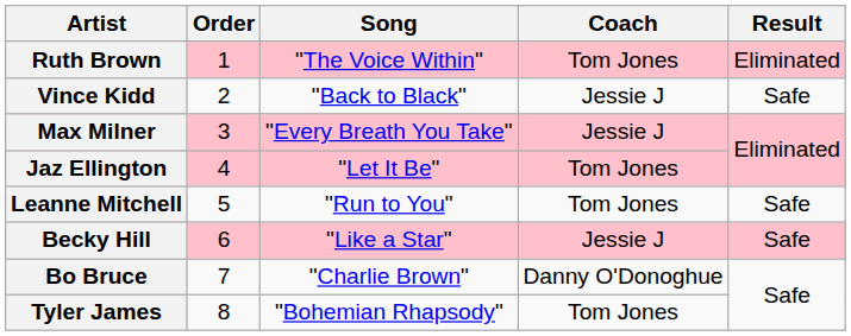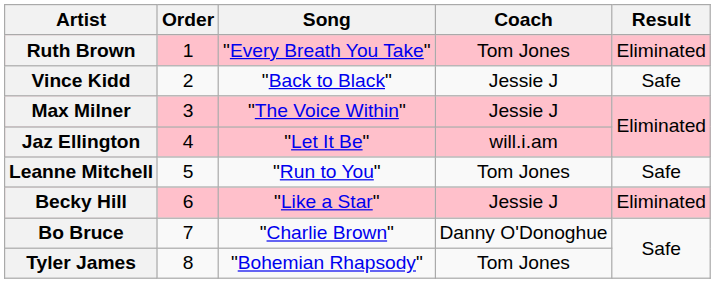Ruth Brown | Song: "The Voice Within" -> "Every Breath You Take"
Max Milner | Song: "Every Breath You Take" -> "The Voice Within"
Jaz Ellington | Coach: Tom Jones -> will.i.am
Becky Hill | Result: Safe -> Eliminated
